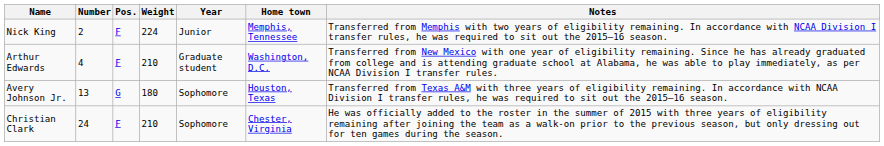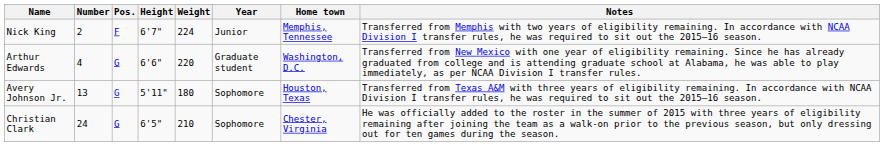+ column: Height | 6'7" | 6'6" | 5'11" | 6'5"
Arthur Edwards | Pos.: F -> G
Arthur Edwards | Weight: 210 -> 220
Christian Clark | Pos.: F -> G
